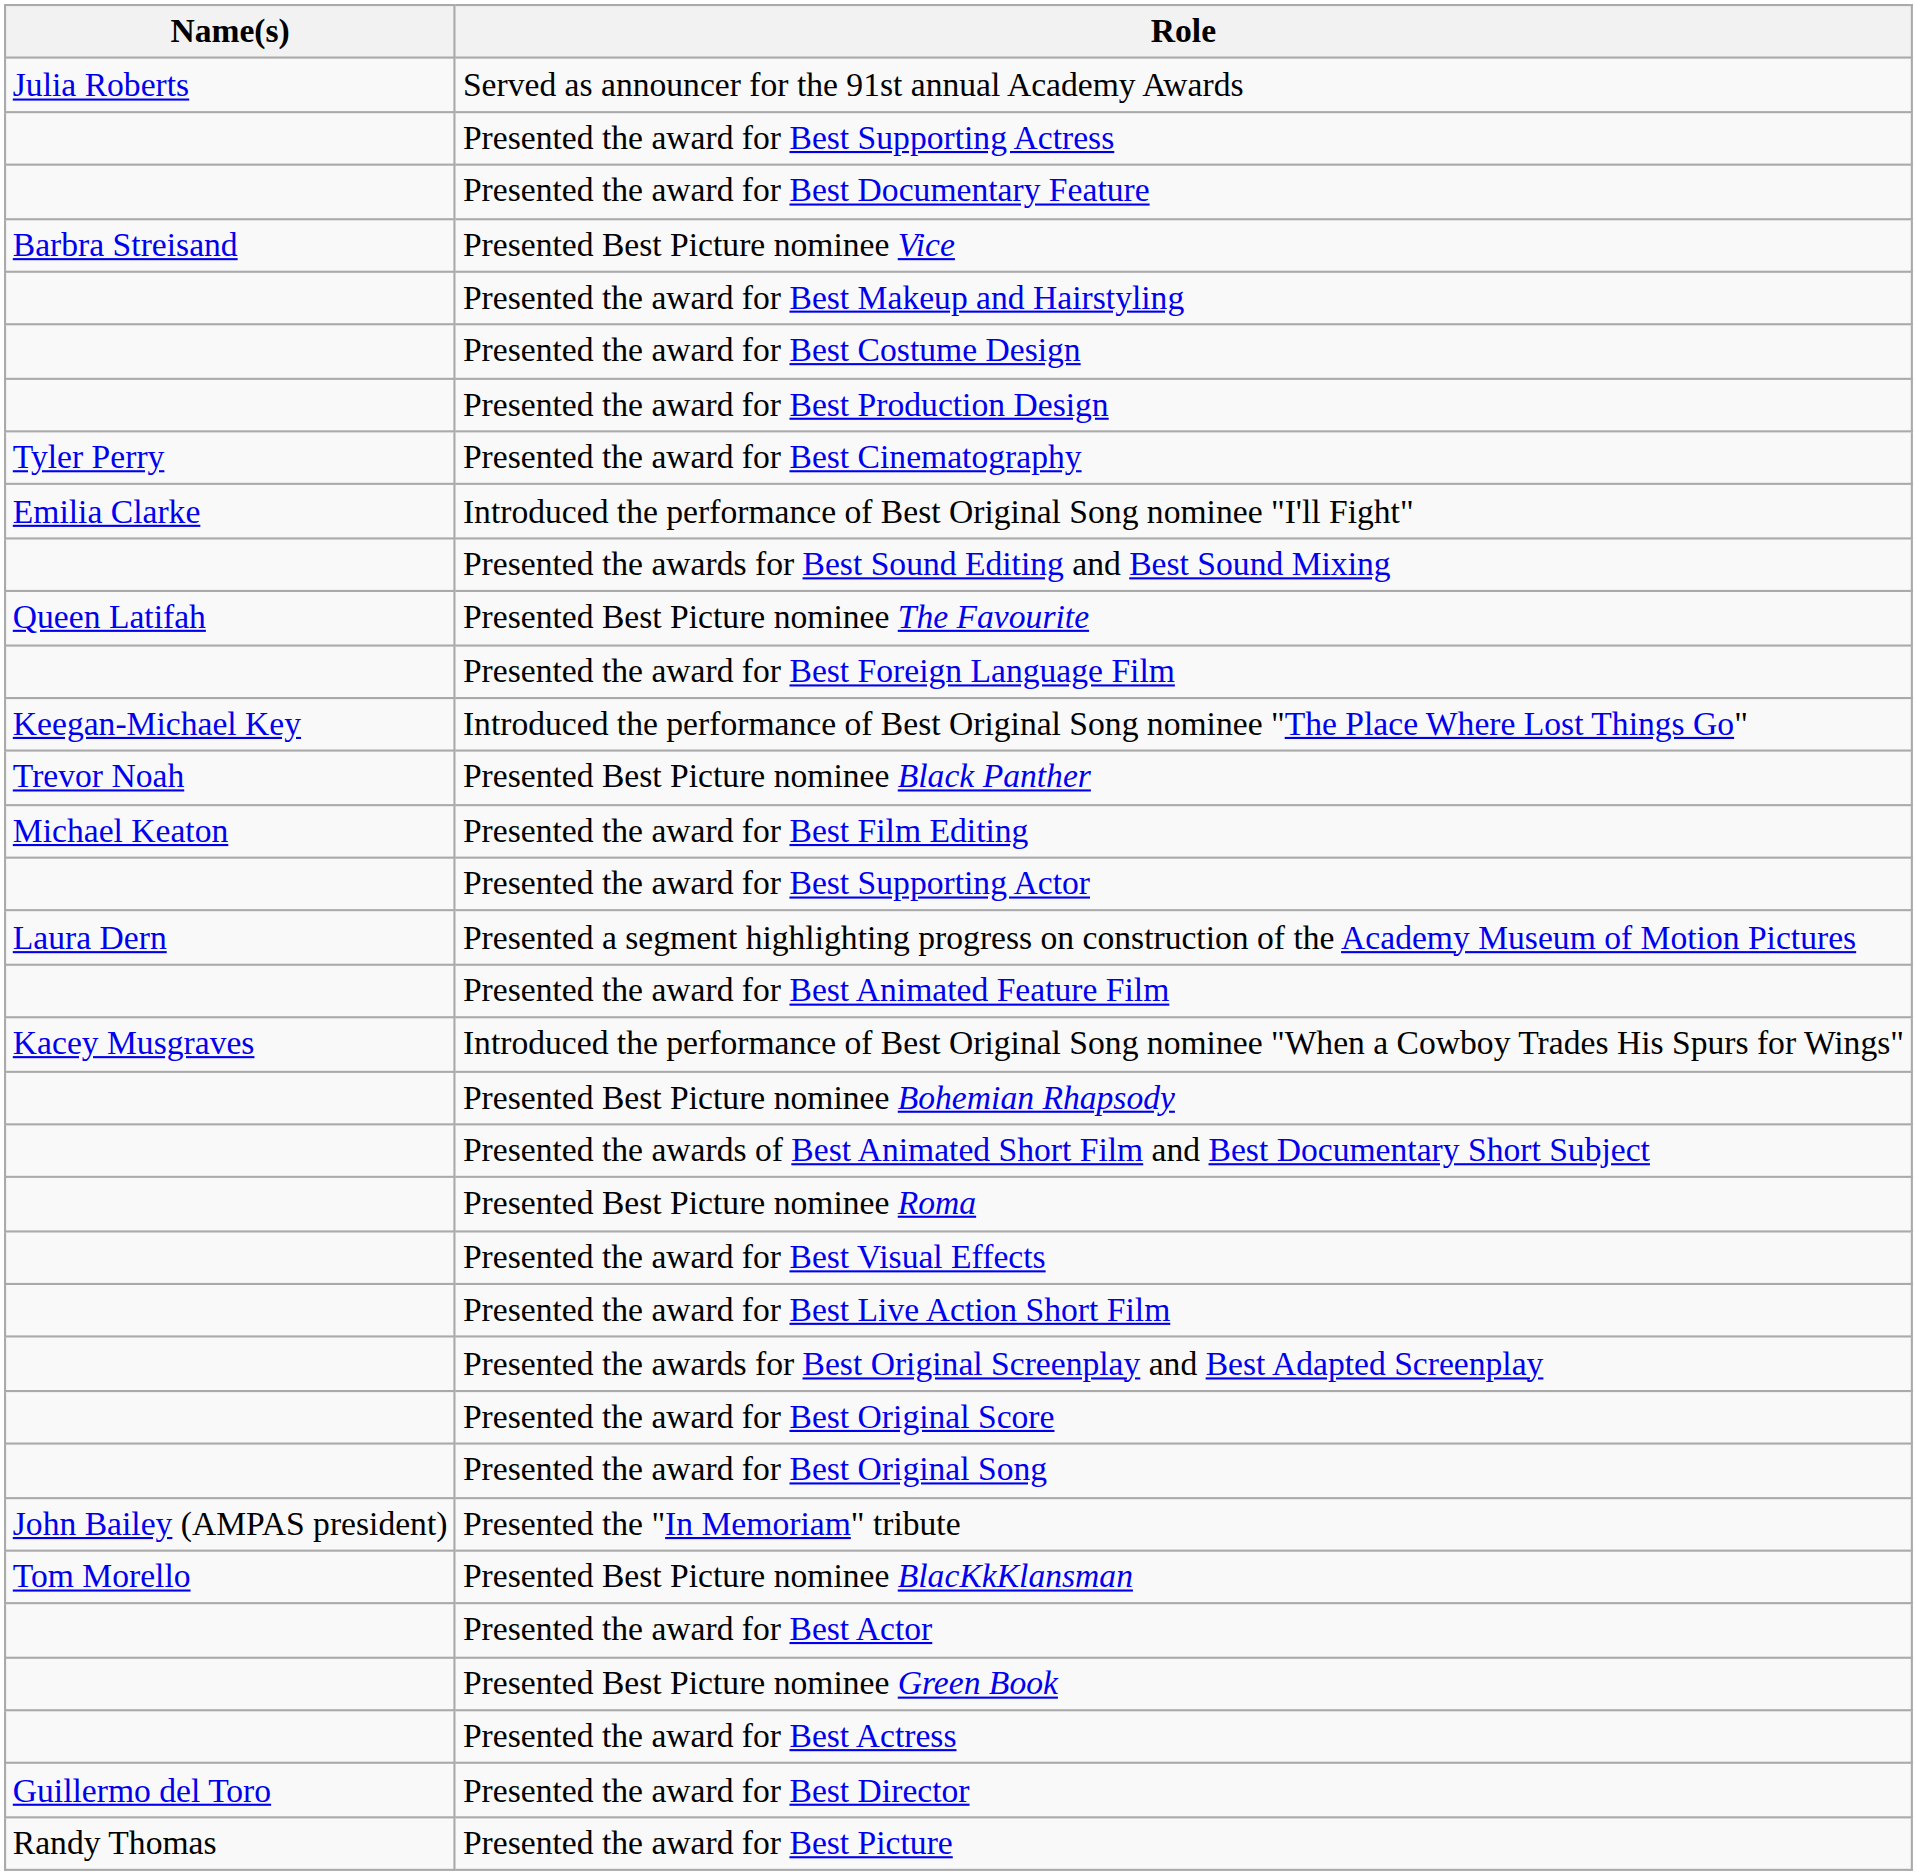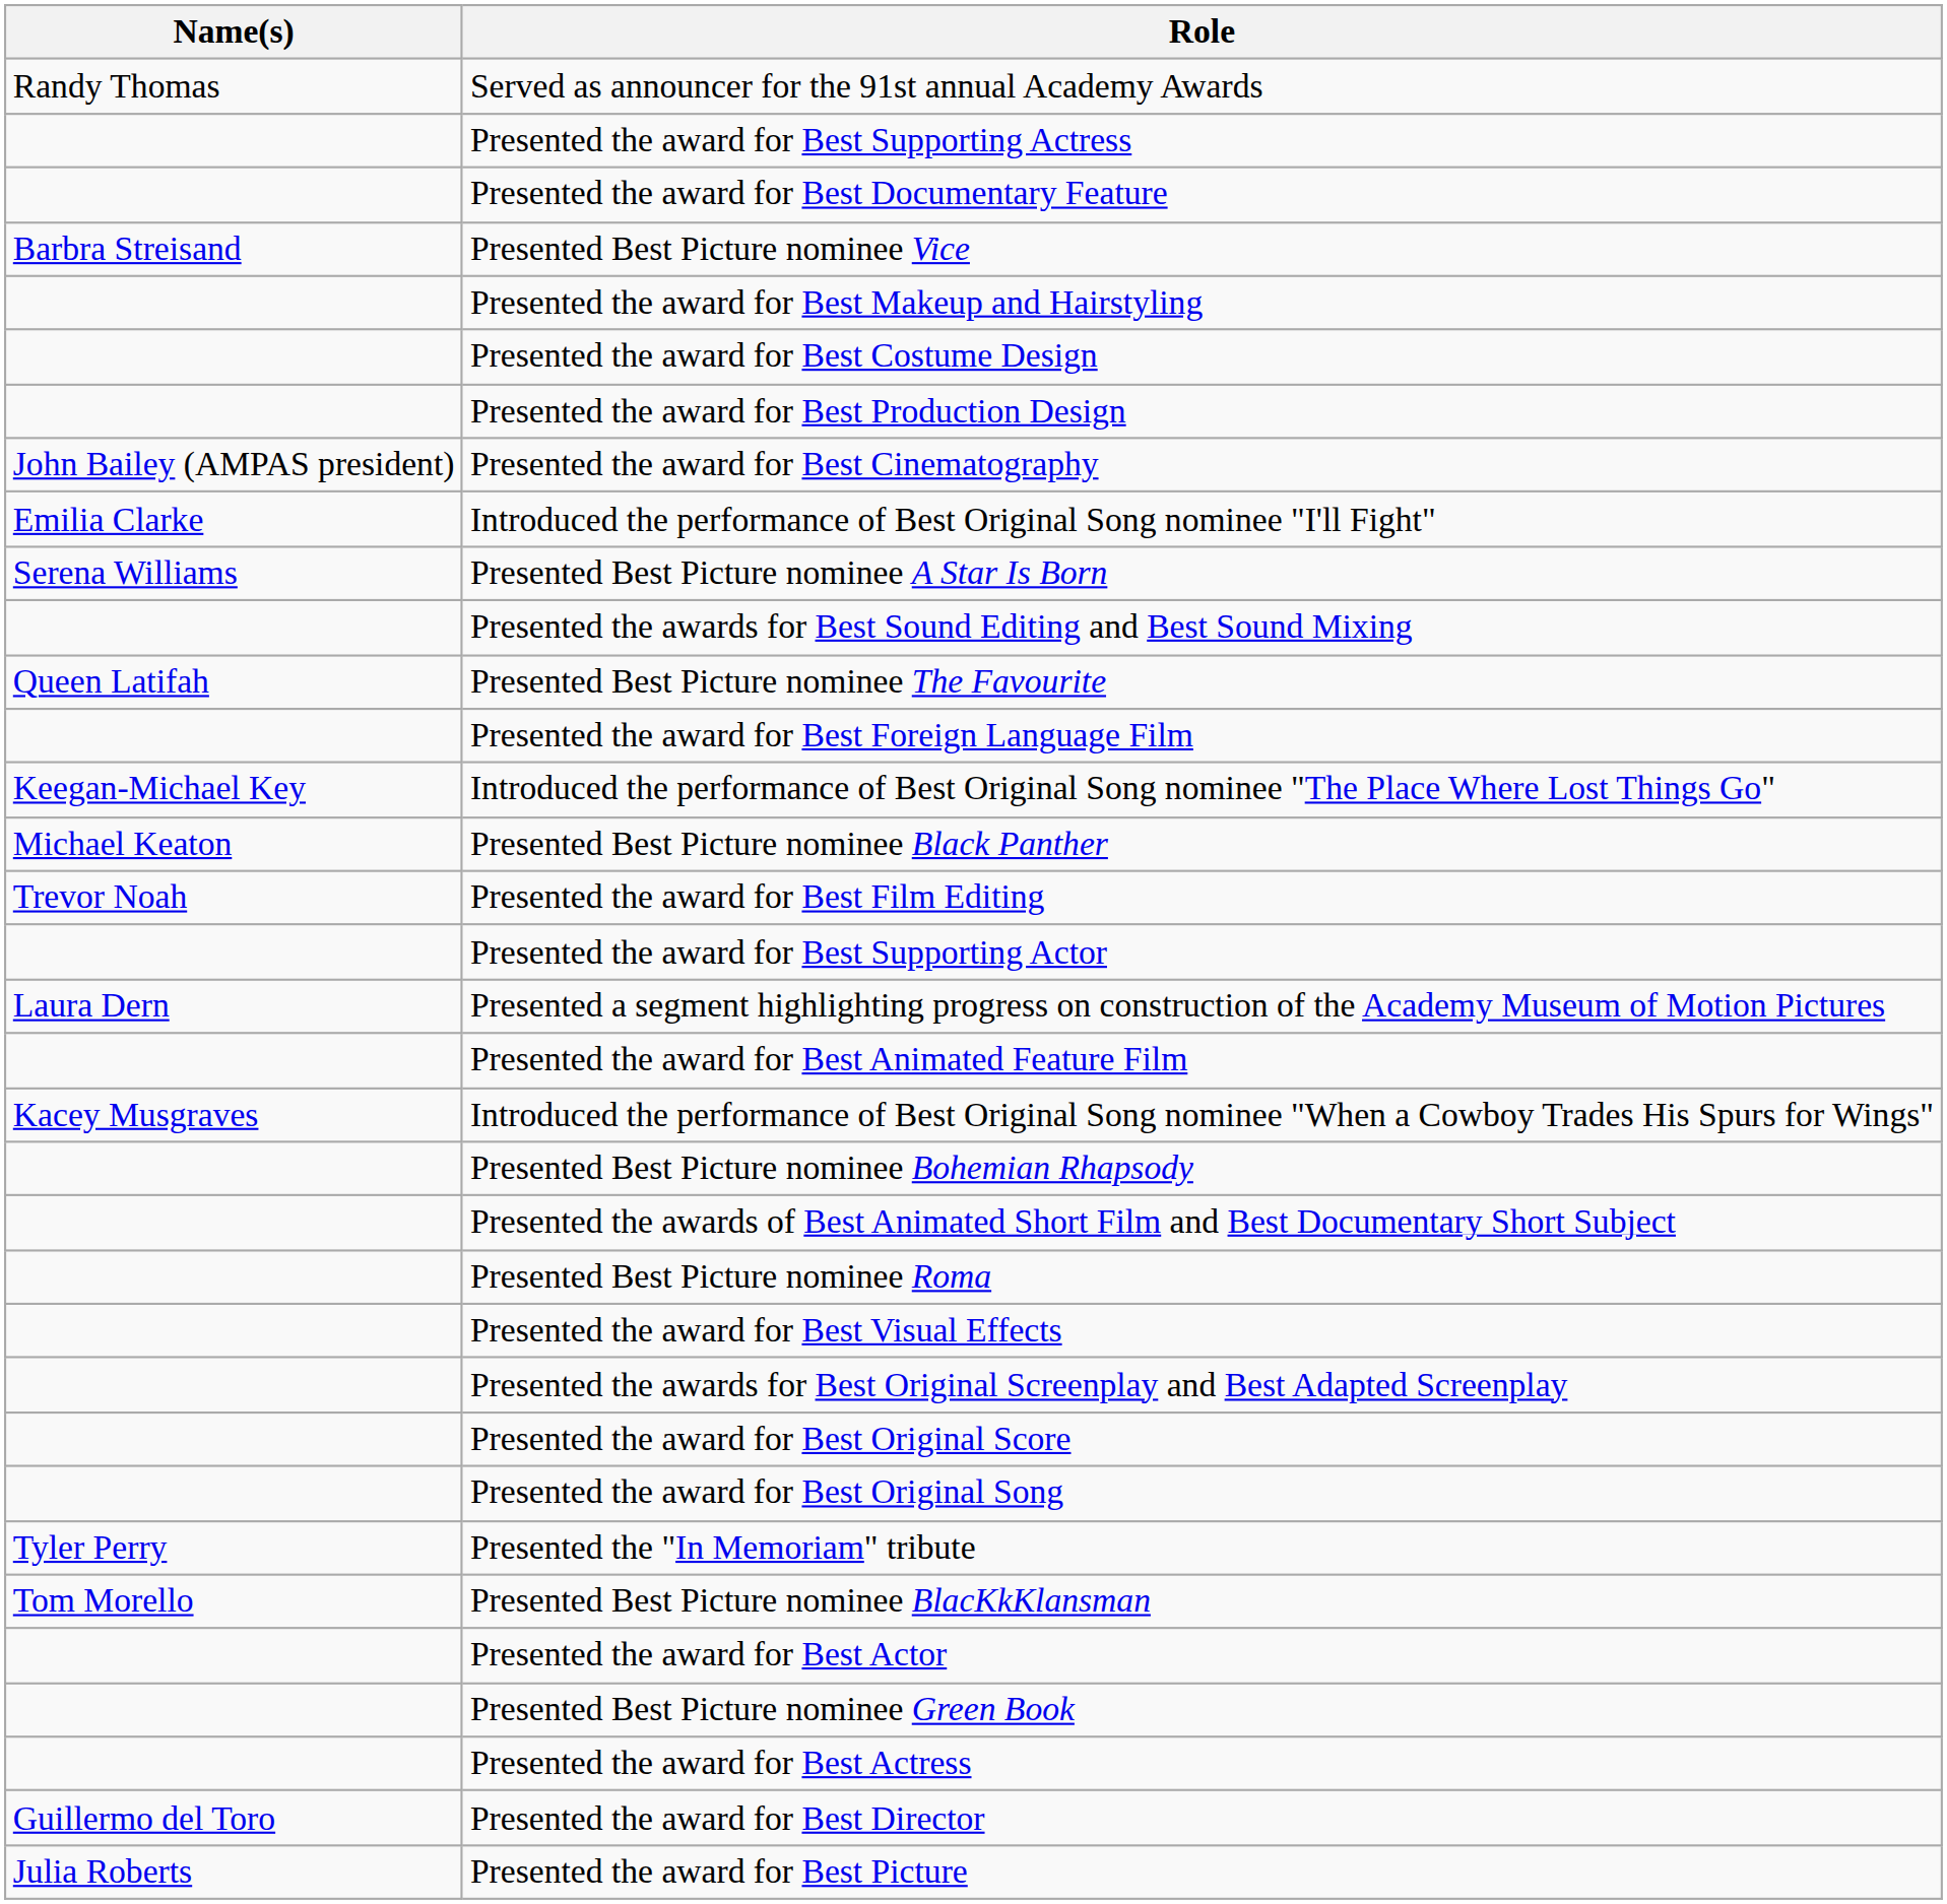Served as announcer for the 91st annual Academy Awards | Name(s): Julia Roberts -> Randy Thomas
Presented the award for Best Cinematography | Name(s): Tyler Perry -> John Bailey (AMPAS president)
+ row: Serena Williams | Presented Best Picture nominee A Star Is Born
Presented Best Picture nominee Black Panther | Name(s): Trevor Noah -> Michael Keaton
Presented the award for Best Film Editing | Name(s): Michael Keaton -> Trevor Noah
- row: Presented the award for Best Live Action Short Film
Presented the "In Memoriam" tribute | Name(s): John Bailey (AMPAS president) -> Tyler Perry
Presented the award for Best Picture | Name(s): Randy Thomas -> Julia Roberts
